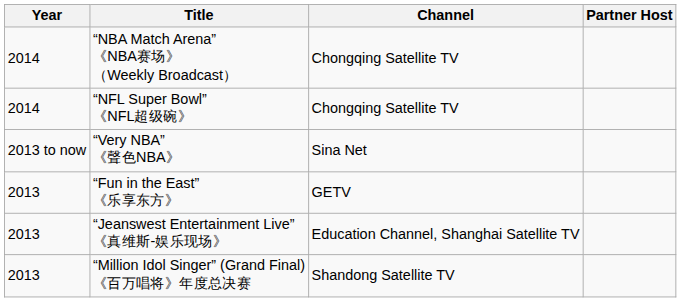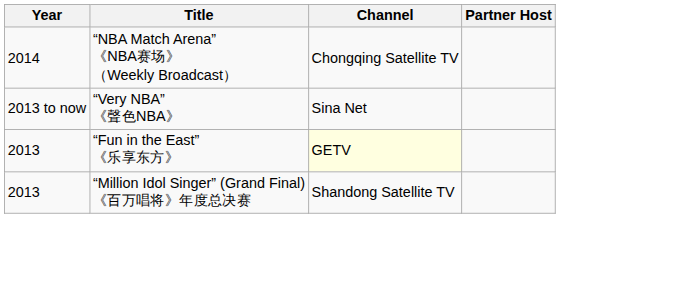- row: 2014 | “NFL Super Bowl” 《NFL超级碗》 | Chongqing Satellite TV
“Fun in the East” 《乐享东方》 | Channel: no background -> lightyellow background
- row: 2013 | “Jeanswest Entertainment Live” 《真维斯-娱乐现场》 | Education Channel, Shanghai Satellite TV
